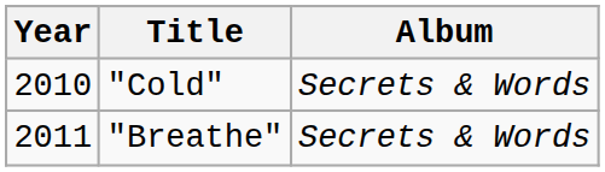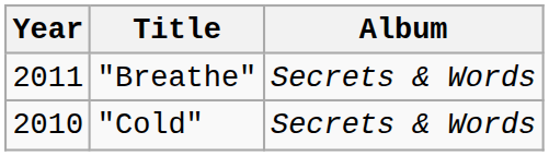rows swapped: "Cold" <-> "Breathe"
